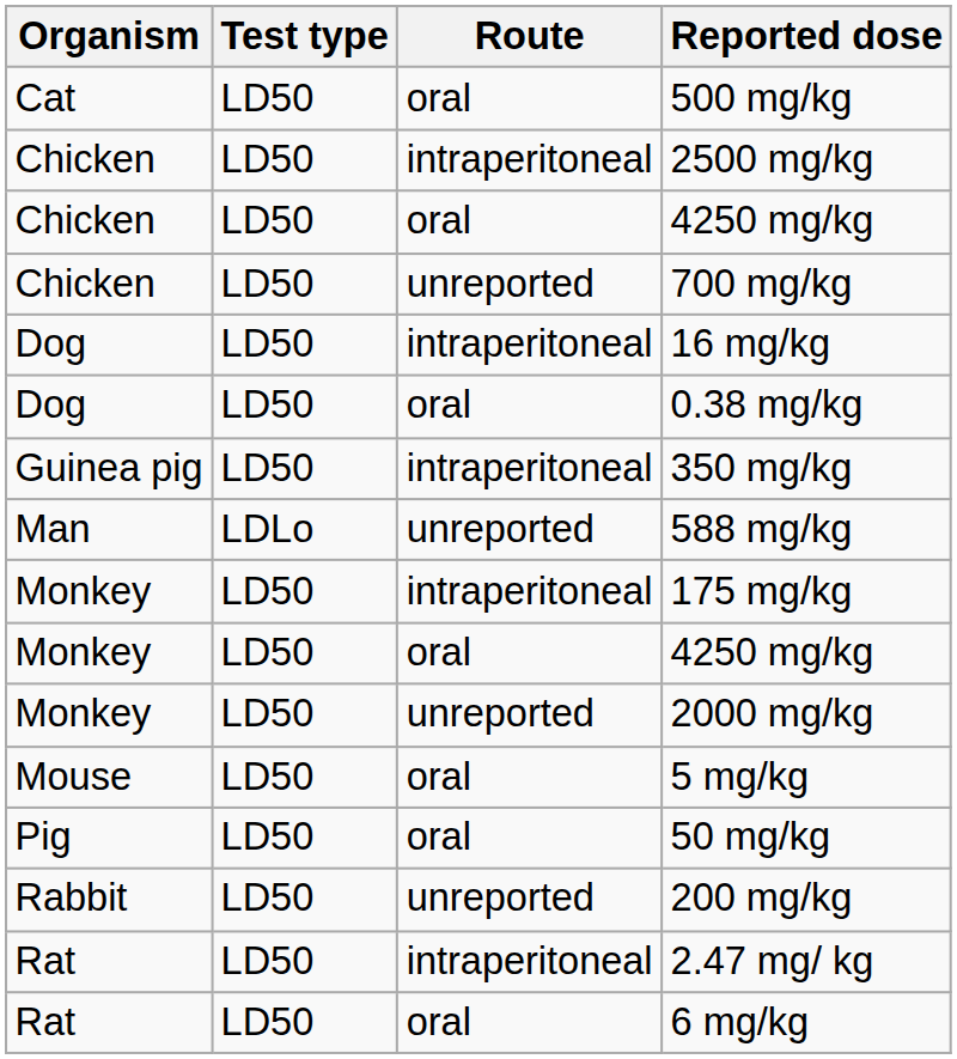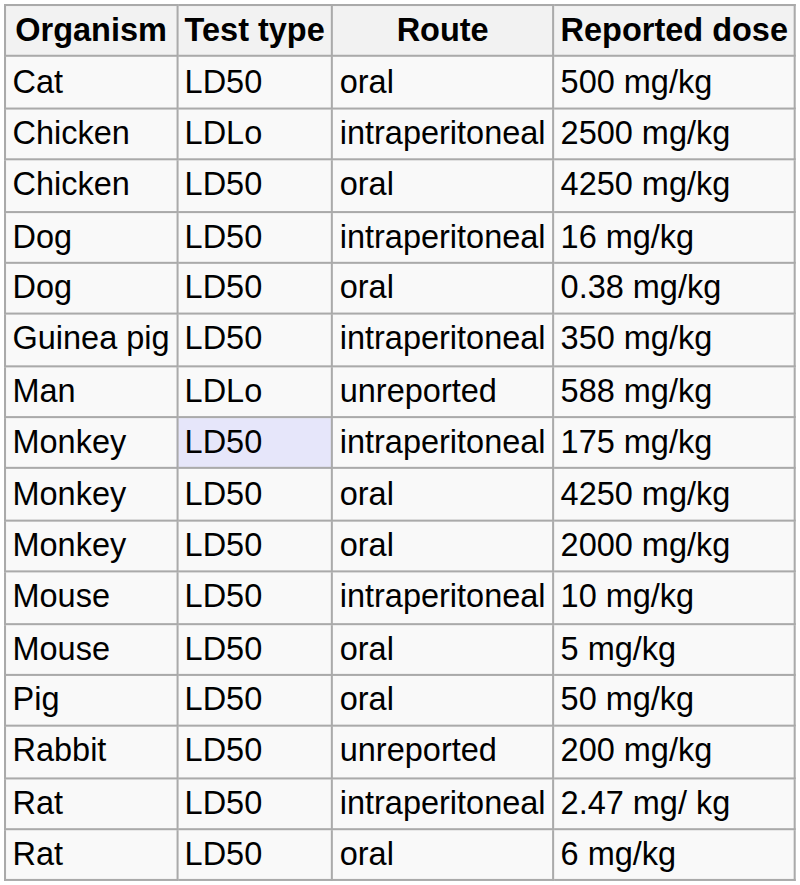2500 mg/kg | Test type: LD50 -> LDLo
- row: Chicken | LD50 | unreported | 700 mg/kg
175 mg/kg | Test type: no background -> lavender background
2000 mg/kg | Route: unreported -> oral
+ row: Mouse | LD50 | intraperitoneal | 10 mg/kg
